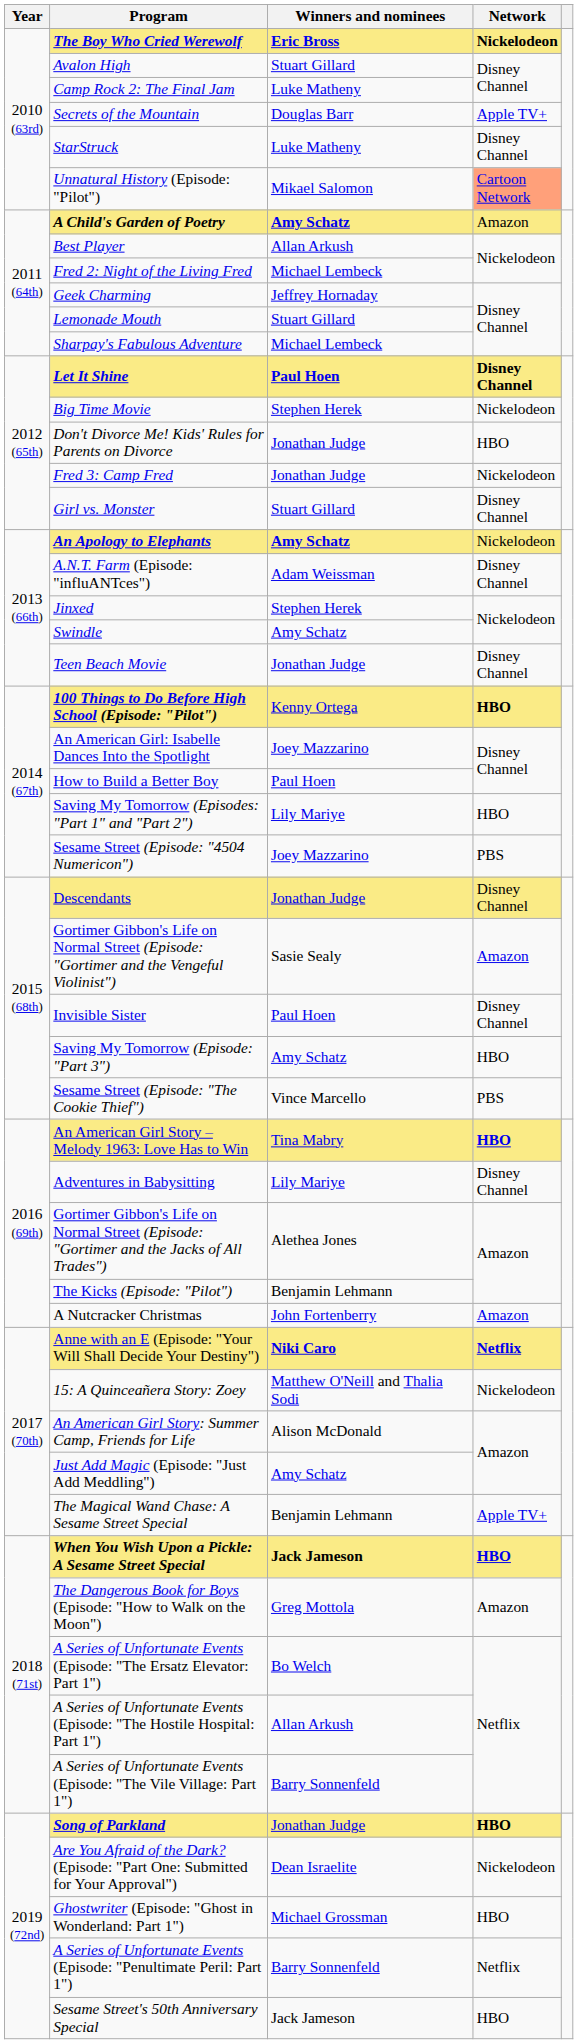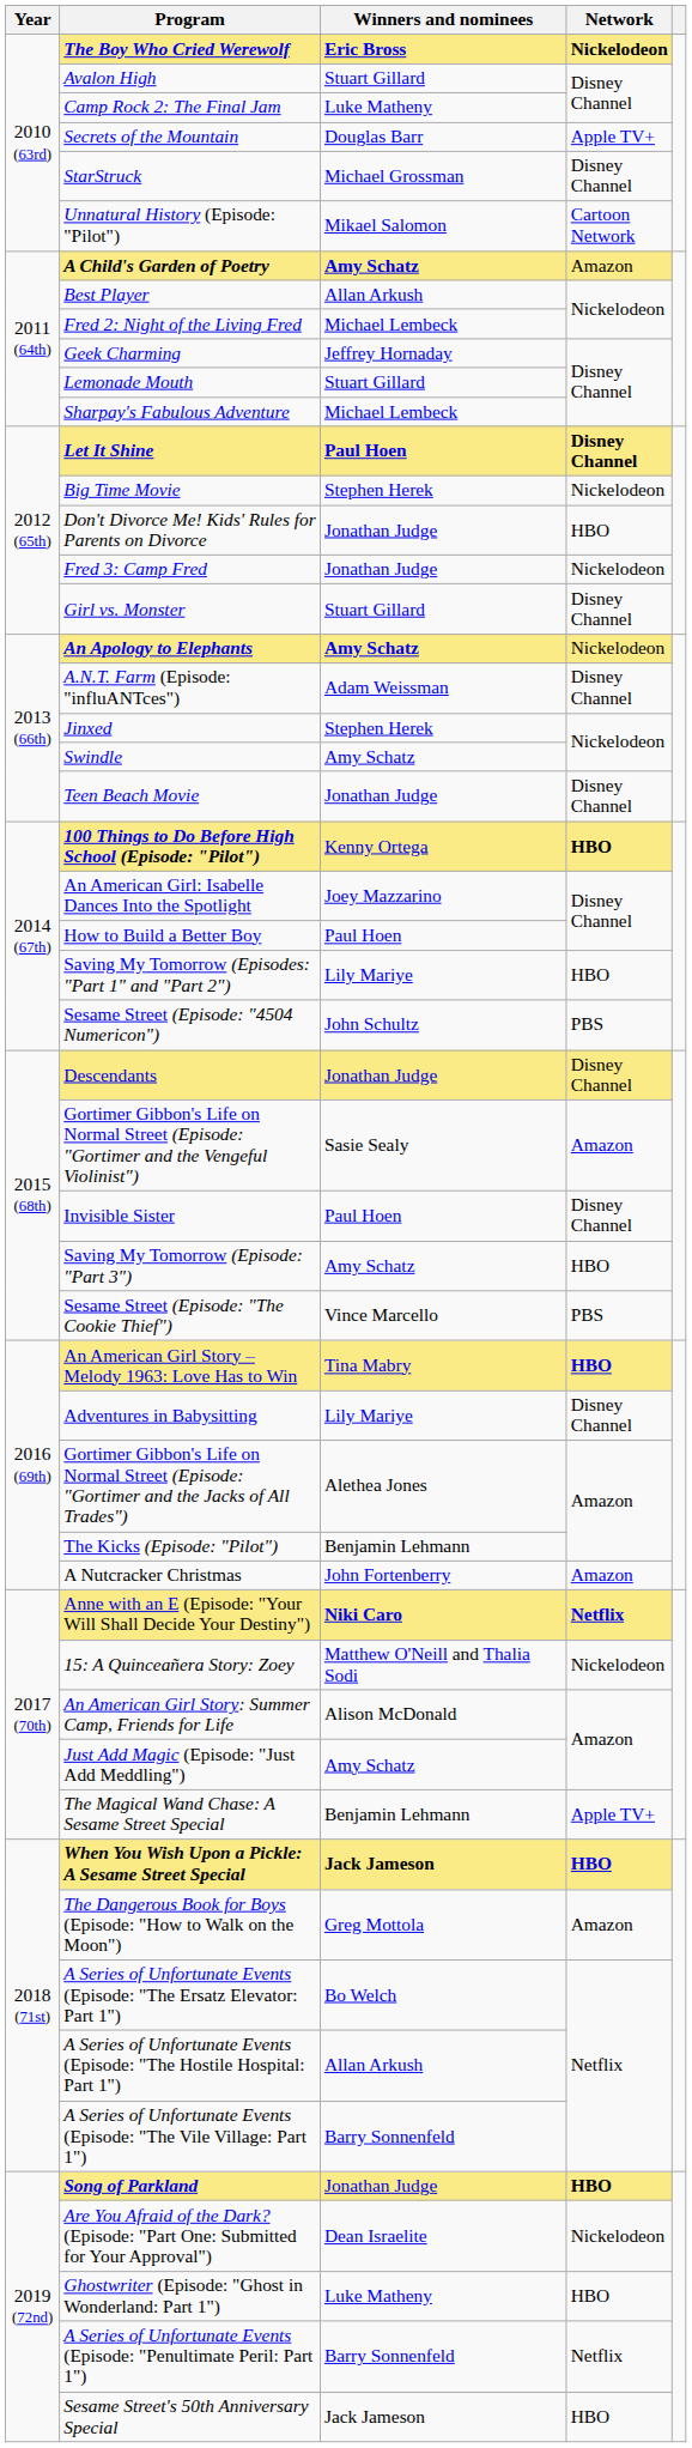StarStruck | Winners and nominees: Luke Matheny -> Michael Grossman
Unnatural History (Episode: "Pilot") | Network: lightsalmon background -> no background
Sesame Street (Episode: "4504 Numericon") | Winners and nominees: Joey Mazzarino -> John Schultz
Ghostwriter (Episode: "Ghost in Wonderland: Part 1") | Winners and nominees: Michael Grossman -> Luke Matheny
